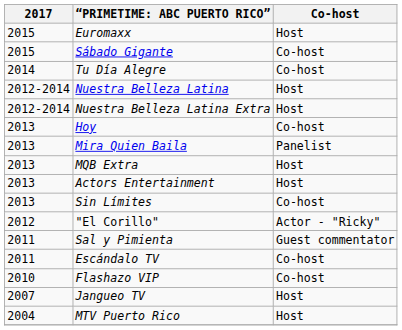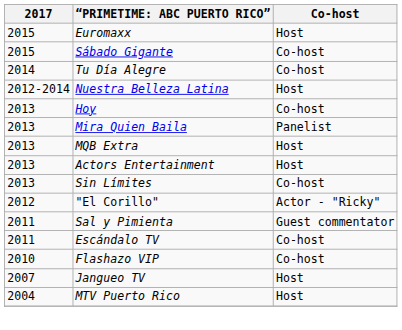- row: 2012-2014 | Nuestra Belleza Latina Extra | Host
